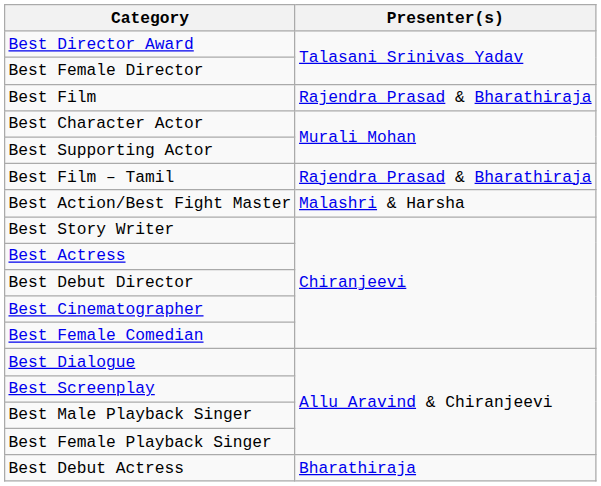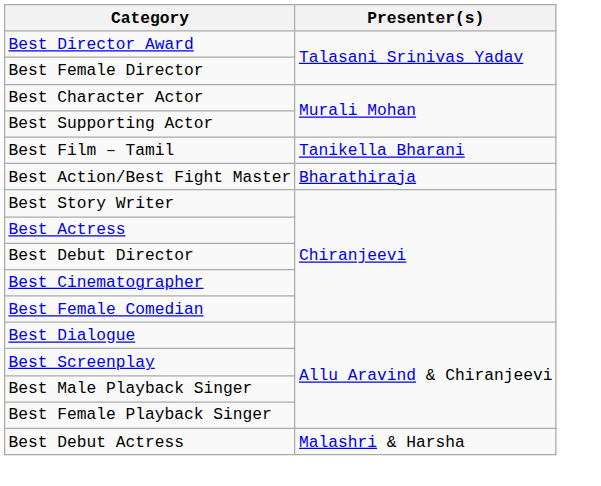- row: Best Film | Rajendra Prasad & Bharathiraja
Best Film – Tamil | Presenter(s): Rajendra Prasad & Bharathiraja -> Tanikella Bharani
Best Action/Best Fight Master | Presenter(s): Malashri & Harsha -> Bharathiraja
Best Debut Actress | Presenter(s): Bharathiraja -> Malashri & Harsha
